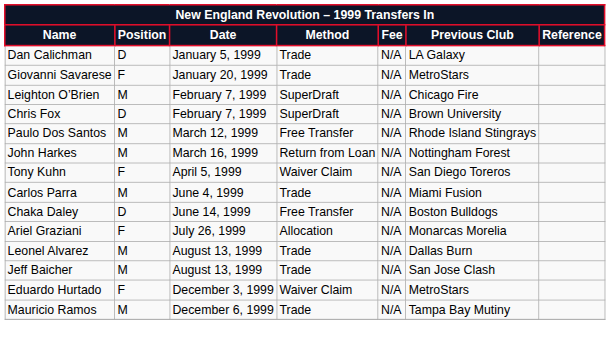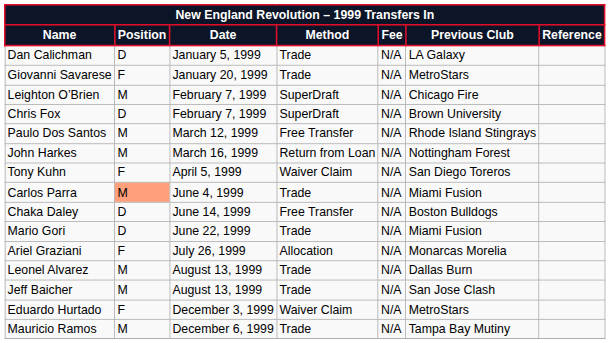Carlos Parra | Position: no background -> lightsalmon background
+ row: Mario Gori | D | June 22, 1999 | Trade | N/A | Miami Fusion
